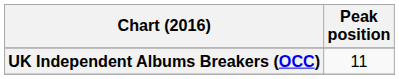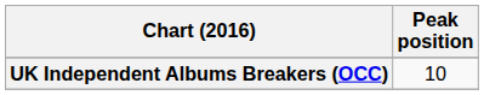UK Independent Albums Breakers (OCC) | Peak position: 11 -> 10
